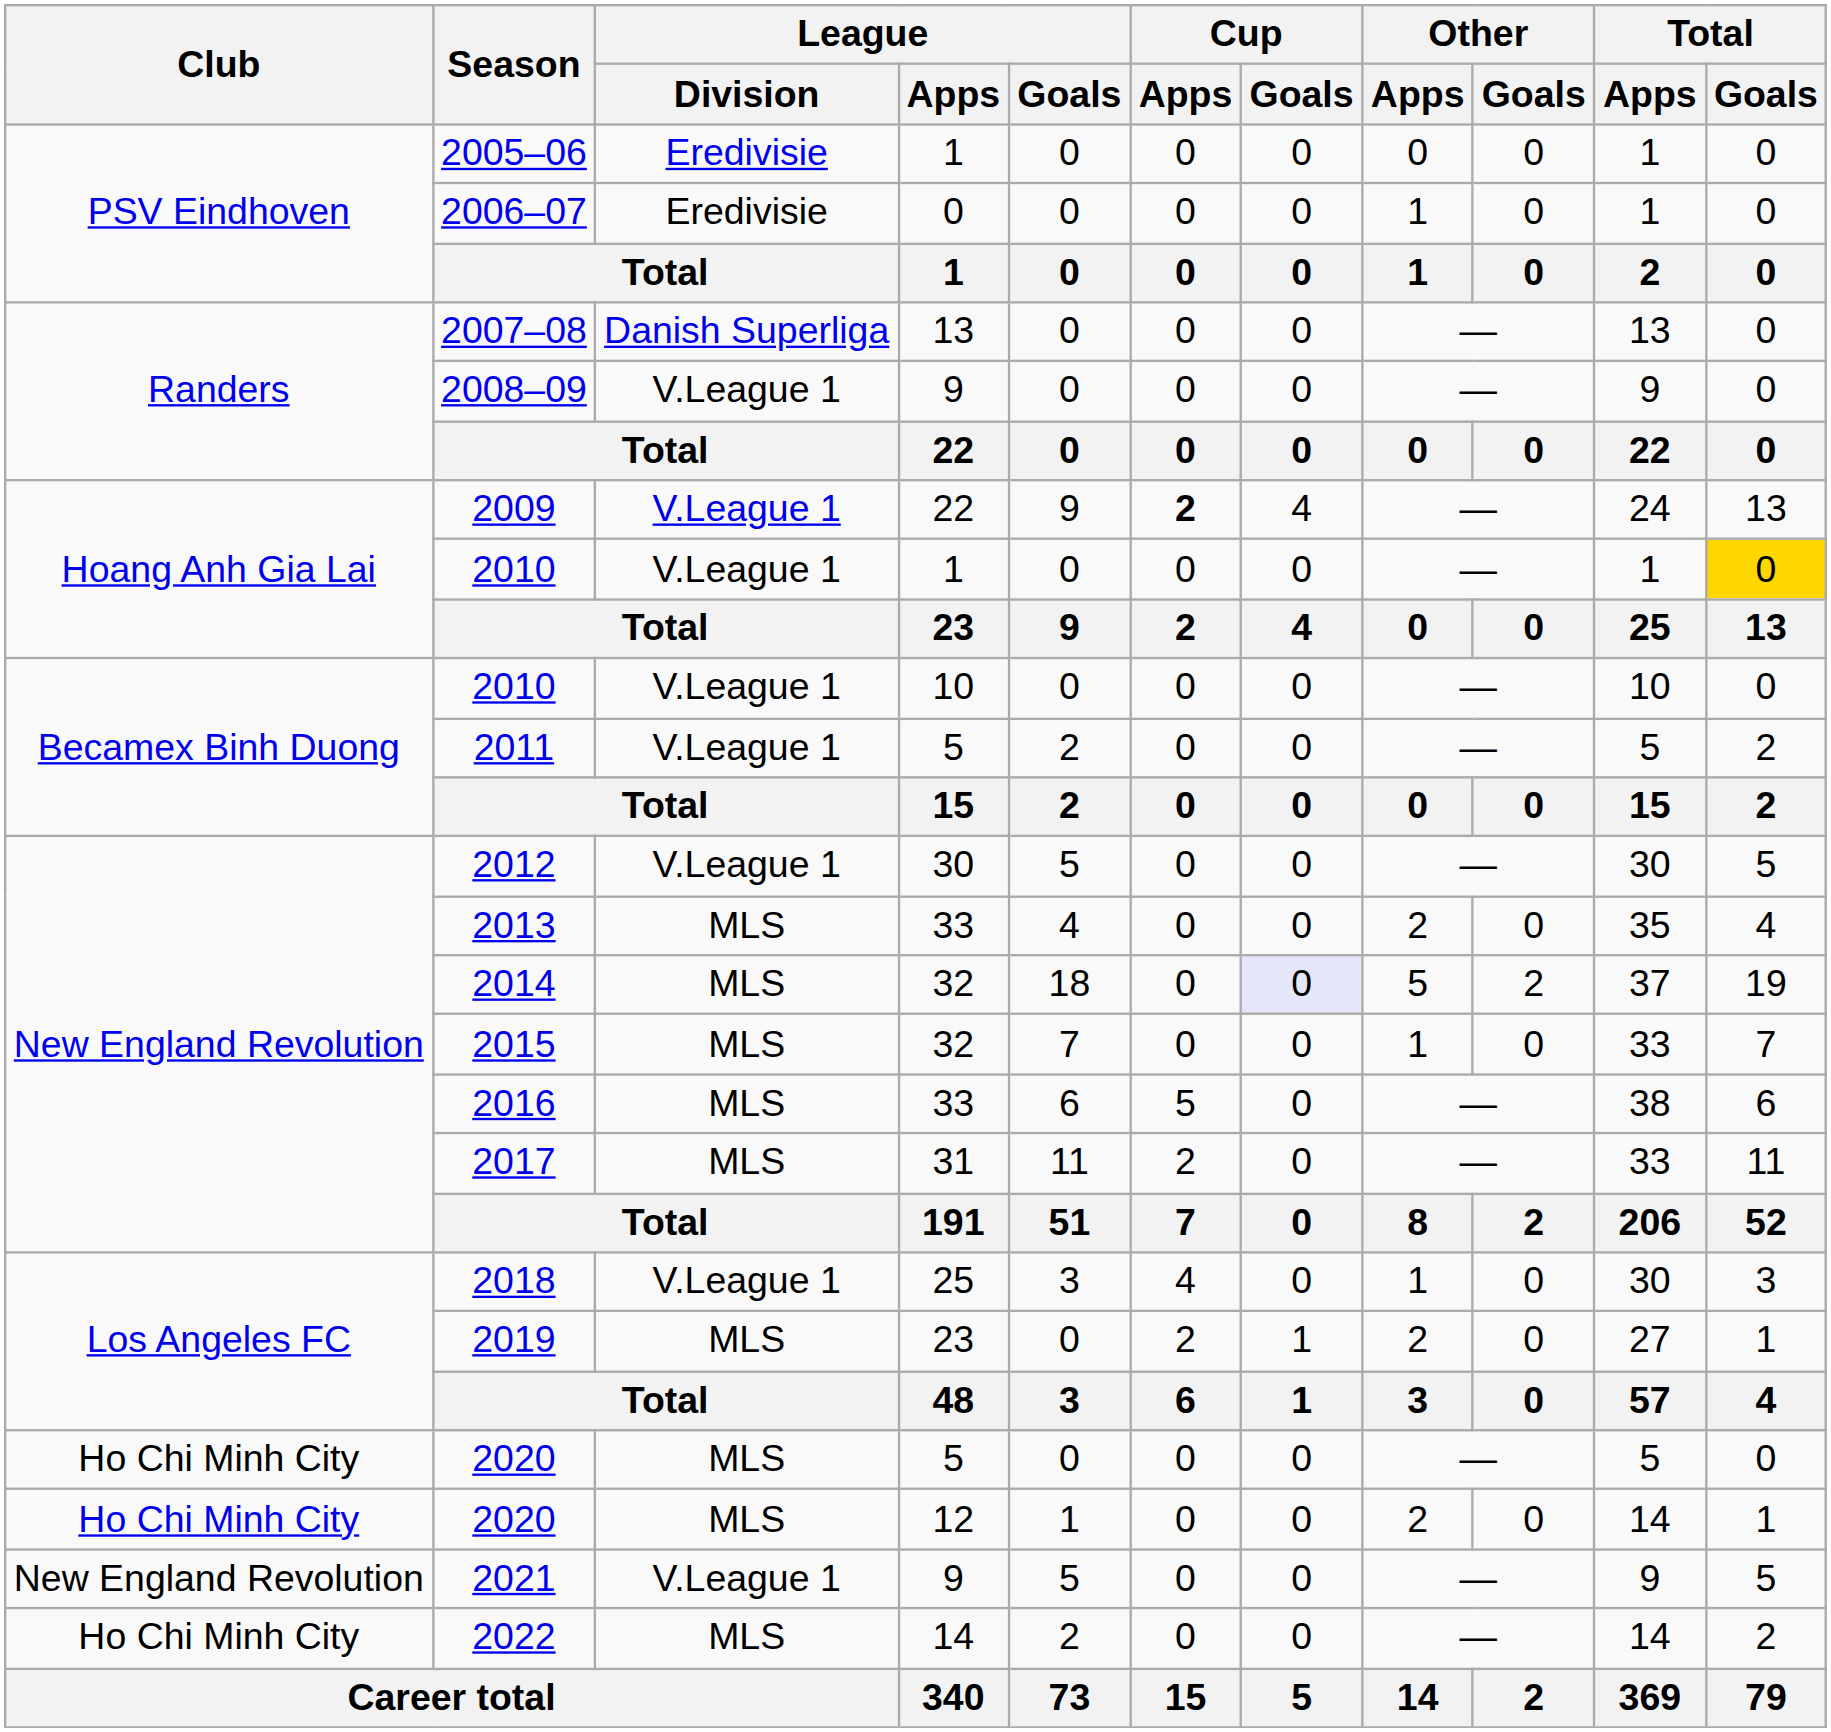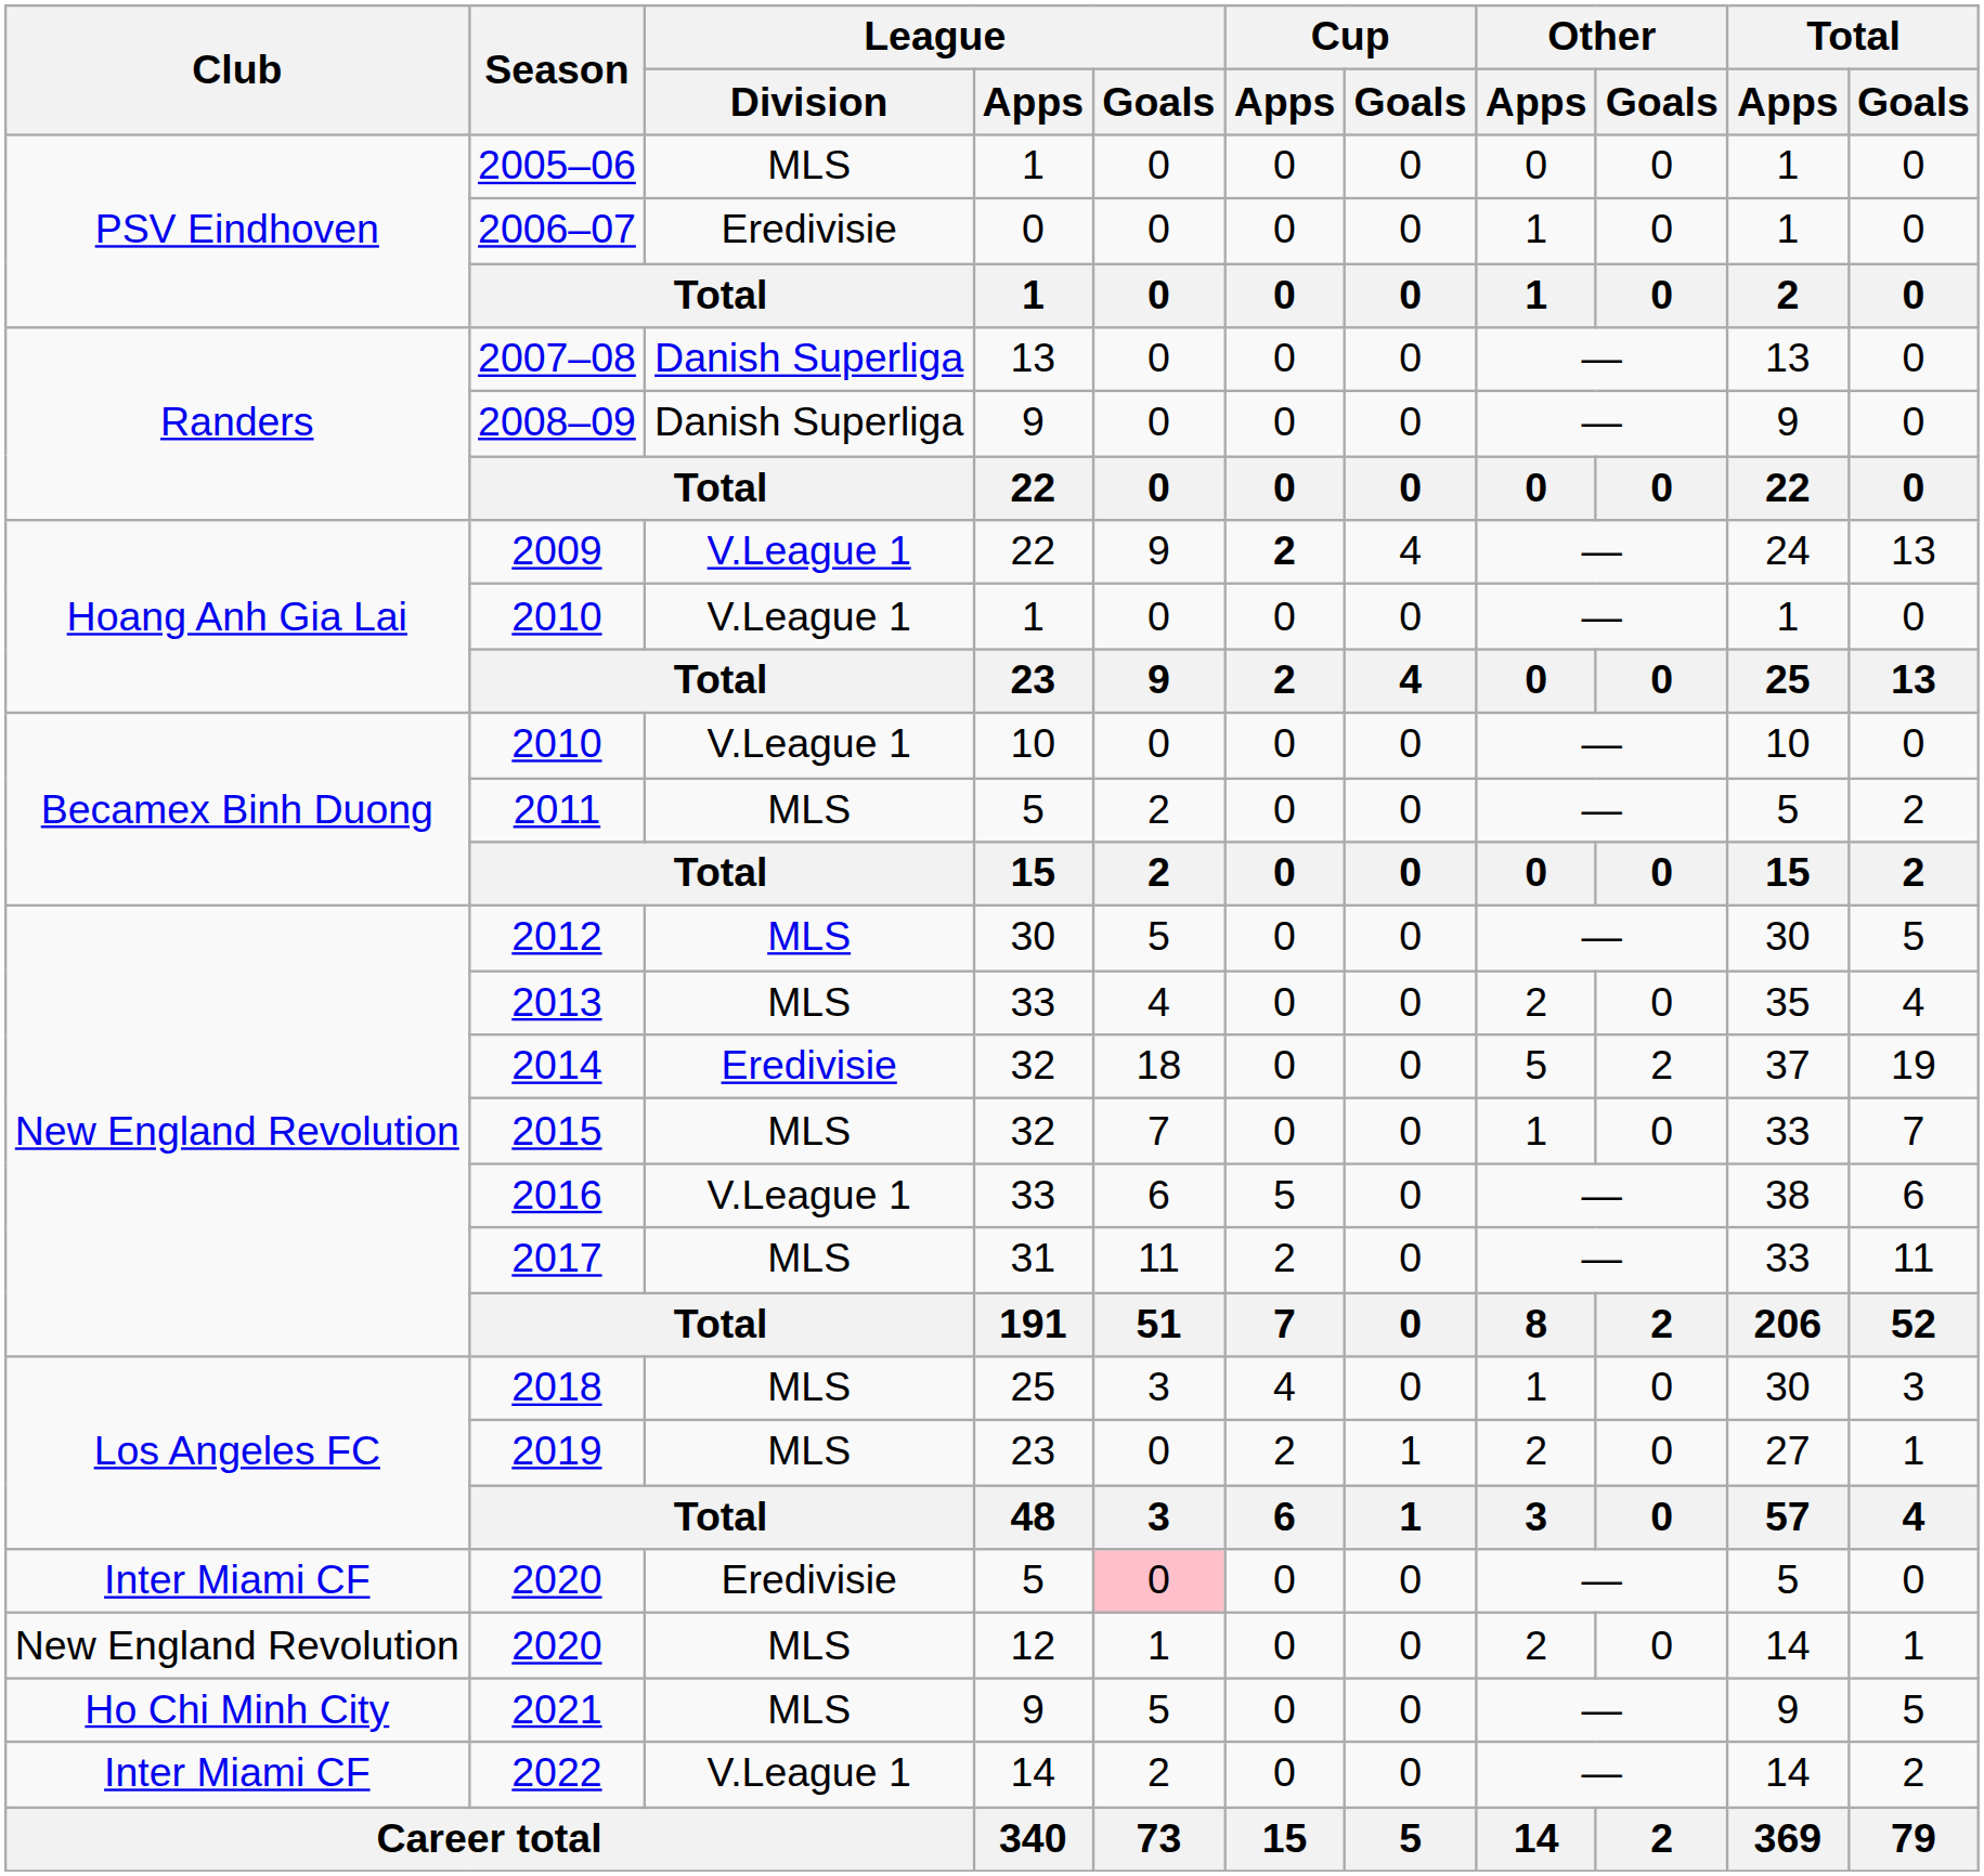2005–06 | League / Division: Eredivisie -> MLS
2008–09 | League / Division: V.League 1 -> Danish Superliga
2010 / 1 | Total / Goals: gold background -> no background
2011 | League / Division: V.League 1 -> MLS
2012 | League / Division: V.League 1 -> MLS
2014 | League / Division: MLS -> Eredivisie
2014 | Cup / Goals: lavender background -> no background
2016 | League / Division: MLS -> V.League 1
2018 | League / Division: V.League 1 -> MLS
2020 / 5 | Club: Ho Chi Minh City -> Inter Miami CF
2020 / 5 | League / Division: MLS -> Eredivisie
2020 / 5 | League / Goals: no background -> pink background
2020 / 12 | Club: Ho Chi Minh City -> New England Revolution
2021 | Club: New England Revolution -> Ho Chi Minh City
2021 | League / Division: V.League 1 -> MLS
2022 | Club: Ho Chi Minh City -> Inter Miami CF
2022 | League / Division: MLS -> V.League 1
